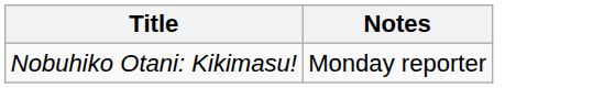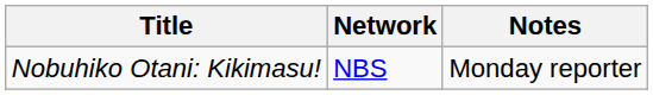+ column: Network | NBS
